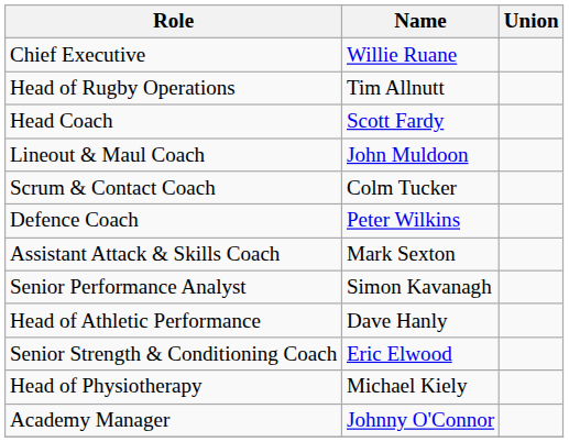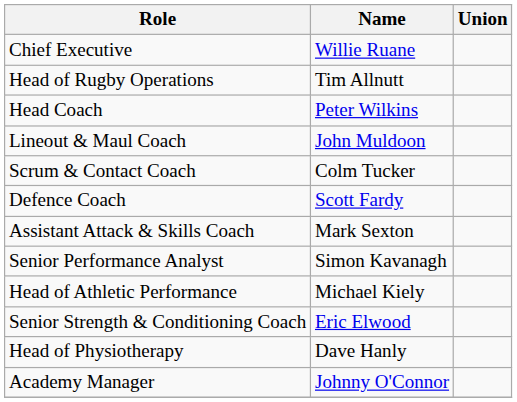Head Coach | Name: Scott Fardy -> Peter Wilkins
Defence Coach | Name: Peter Wilkins -> Scott Fardy
Head of Athletic Performance | Name: Dave Hanly -> Michael Kiely
Head of Physiotherapy | Name: Michael Kiely -> Dave Hanly
